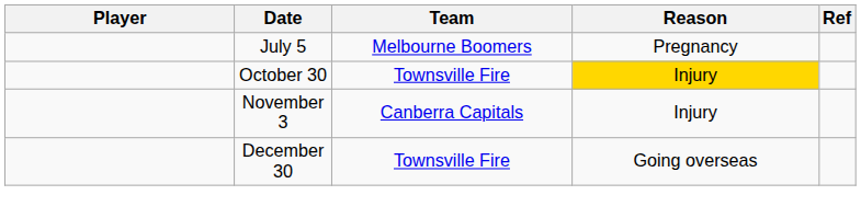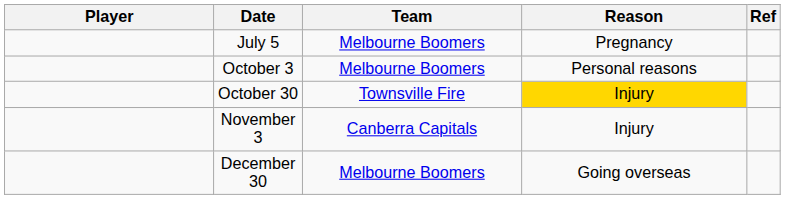+ row: October 3 | Melbourne Boomers | Personal reasons
December 30 | Team: Townsville Fire -> Melbourne Boomers
